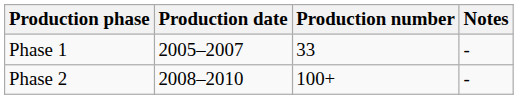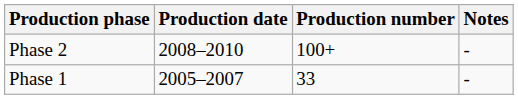rows swapped: Phase 1 <-> Phase 2
